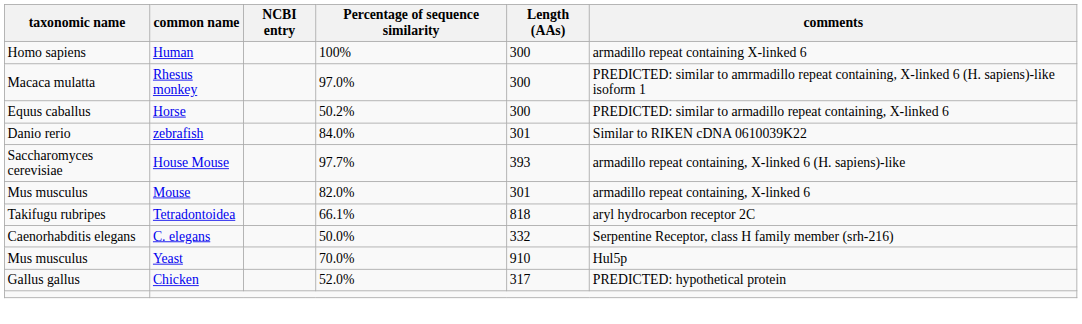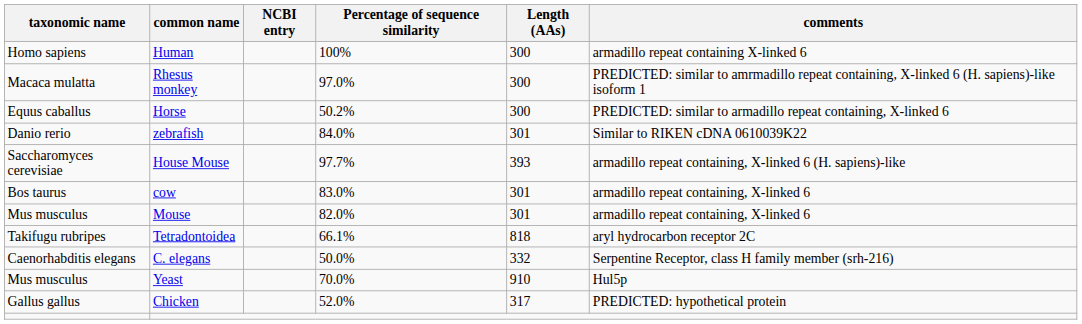+ row: Bos taurus | cow | 83.0% | 301 | armadillo repeat containing, X-linked 6
